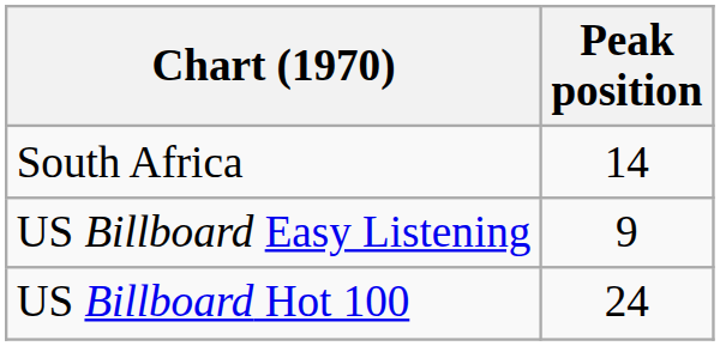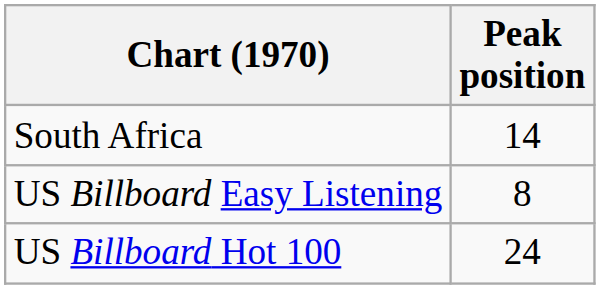US Billboard Easy Listening | Peak position: 9 -> 8
